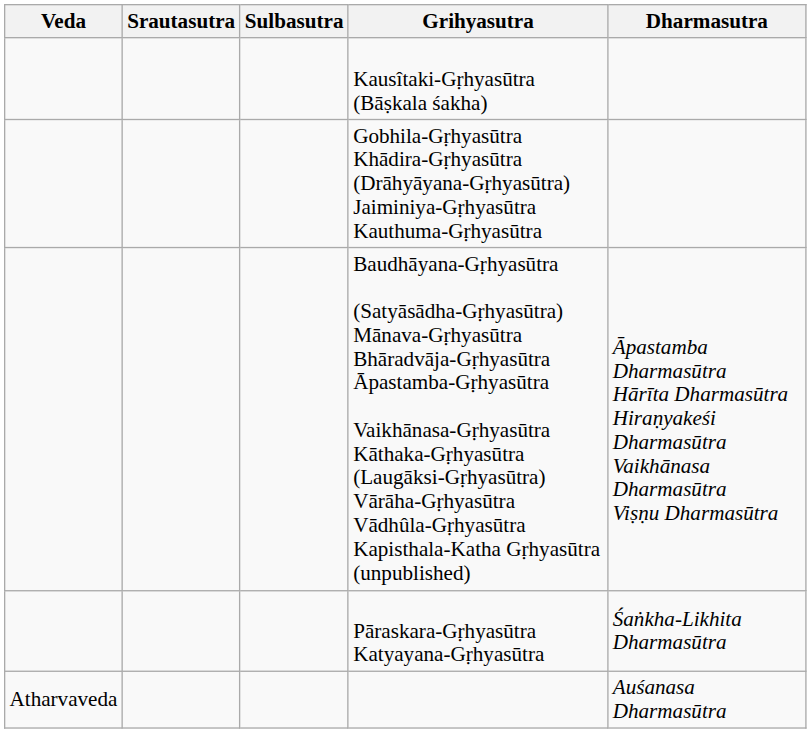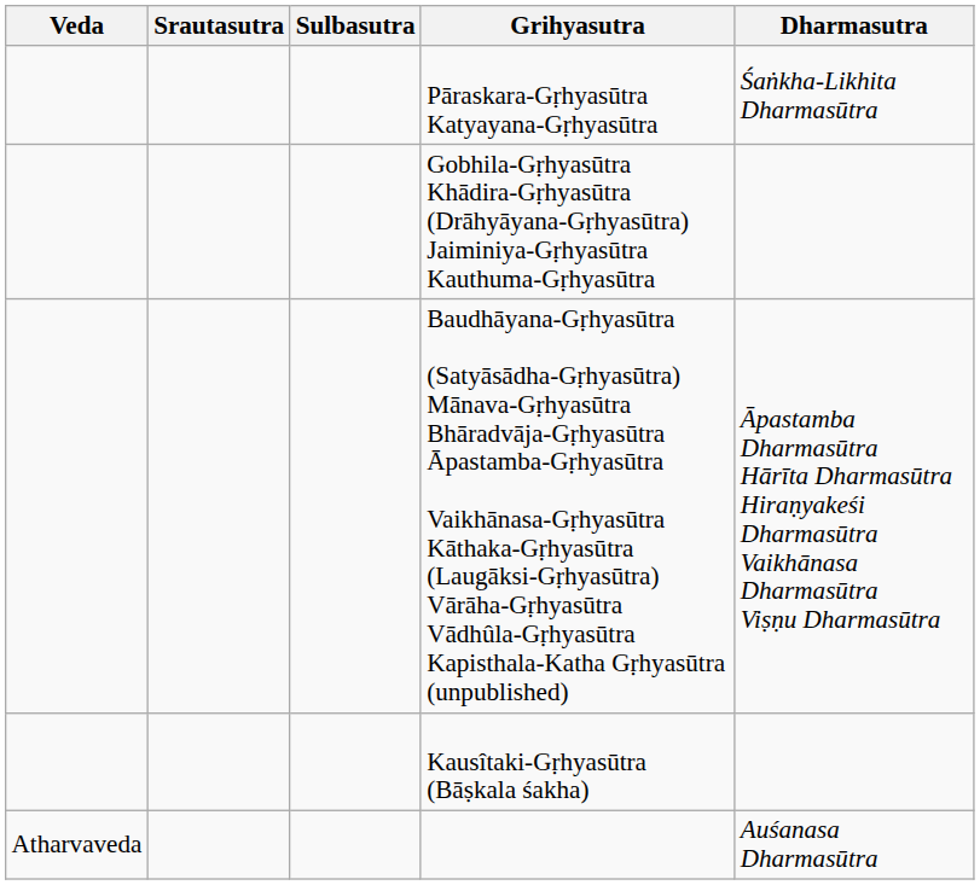rows swapped: Kausîtaki-Gṛhyasūtra (Bāṣkala śakha) <-> Pāraskara-Gṛhyasūtra Katyayana-Gṛhyasūtra
